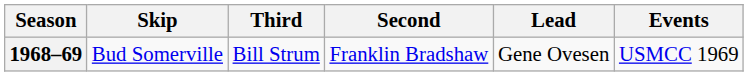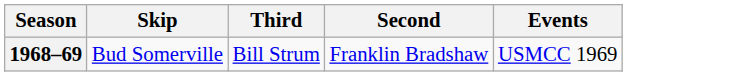- column: Lead | Gene Ovesen
